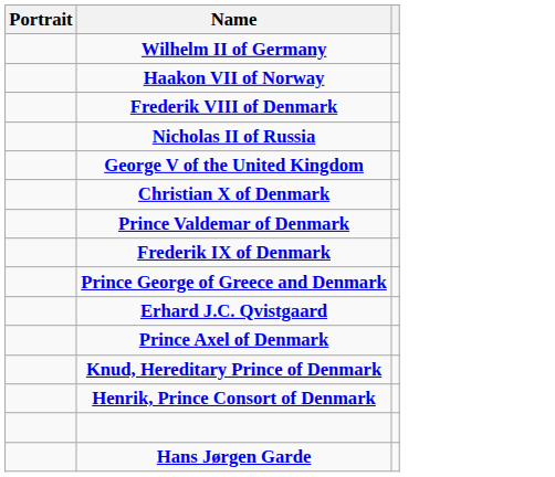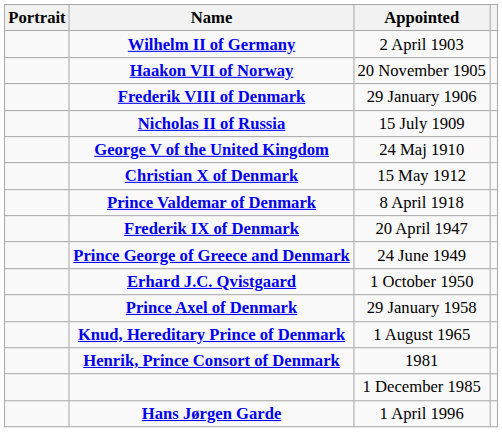+ column: Appointed | 2 April 1903 | 20 November 1905 | 29 January 1906 | 15 July 1909 | 24 Maj 1910 | 15 May 1912 | 8 April 1918 | 20 April 1947 | 24 June 1949 | 1 October 1950 | 29 January 1958 | 1 August 1965 | 1981 | 1 December 1985 | 1 April 1996
